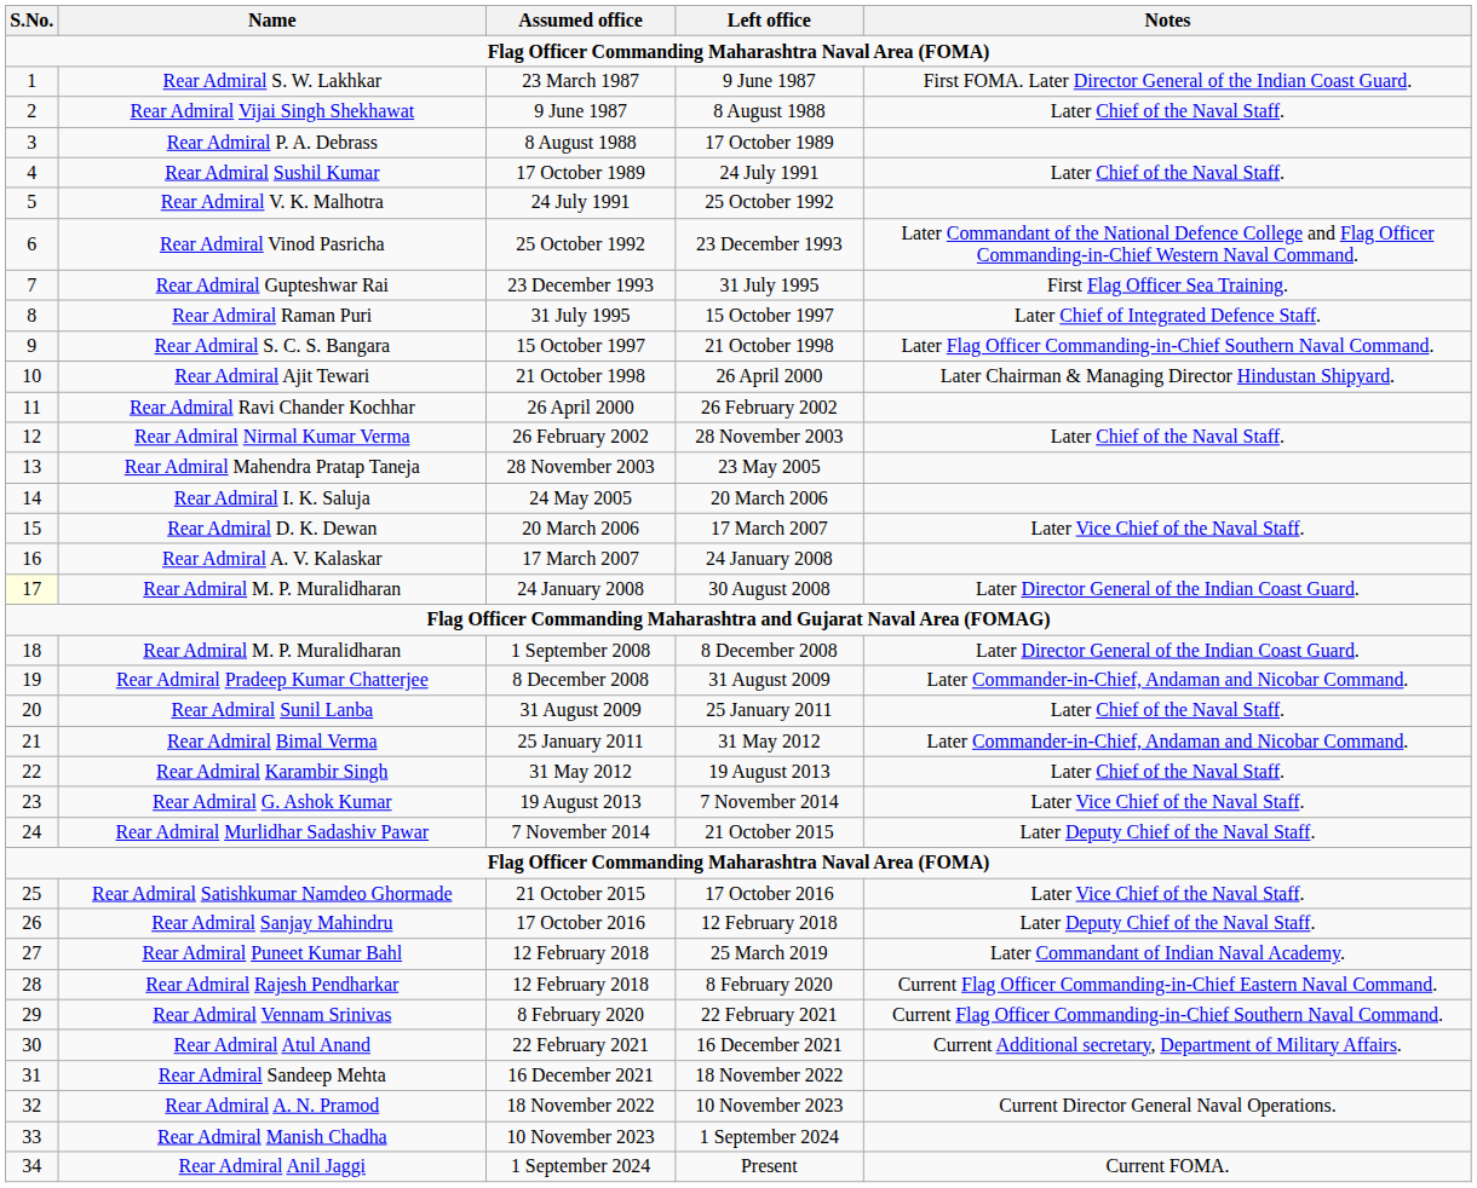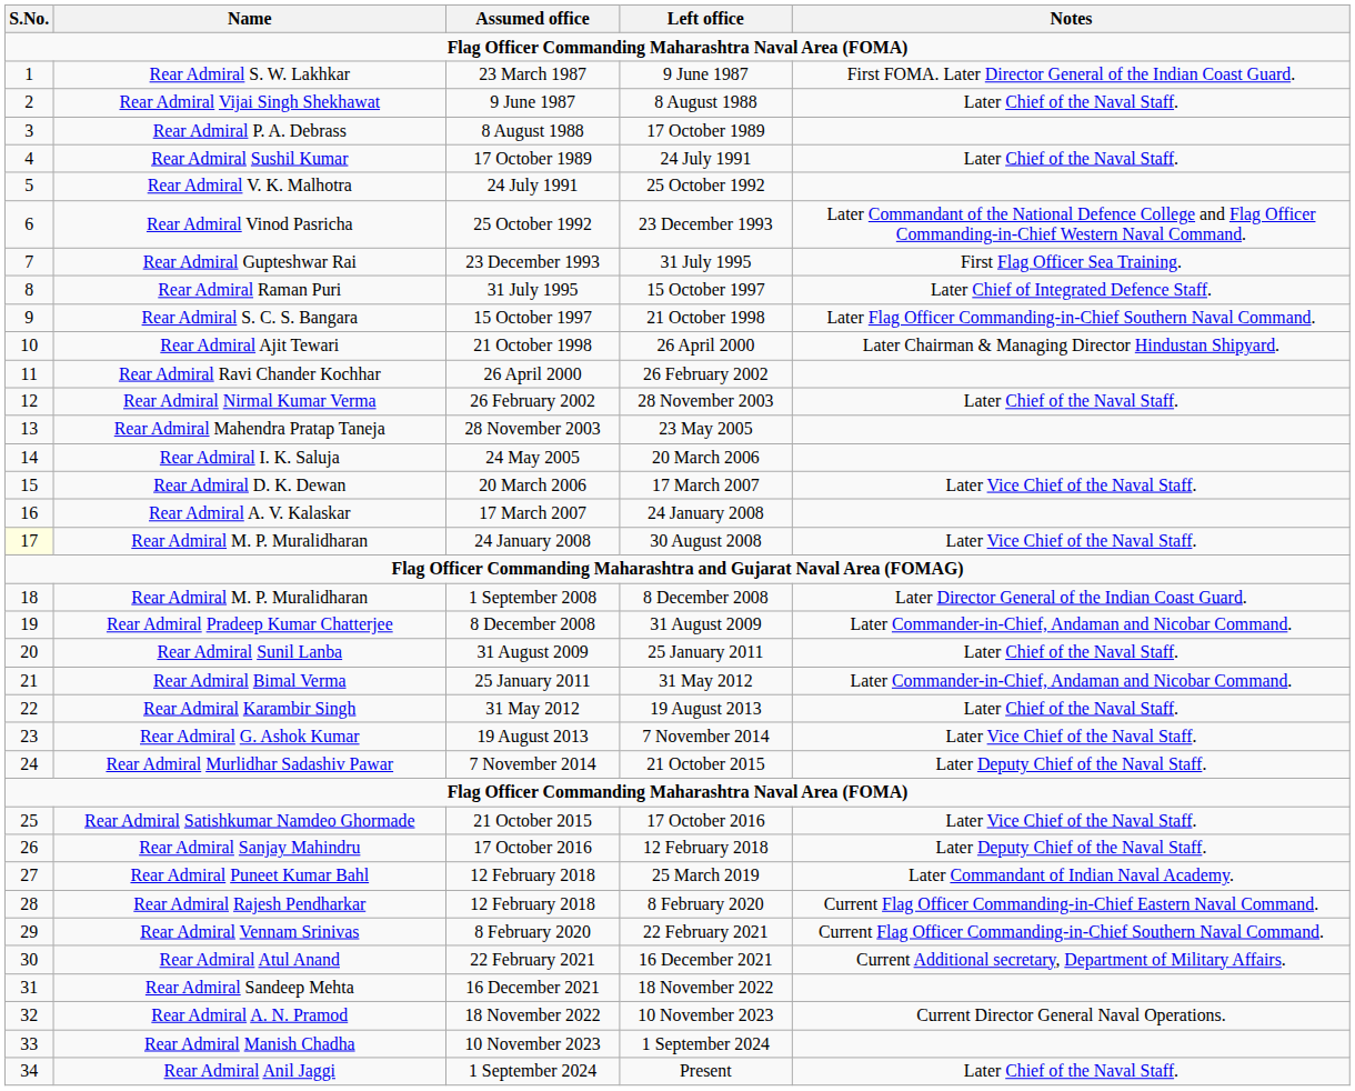30 August 2008 | Notes: Later Director General of the Indian Coast Guard. -> Later Vice Chief of the Naval Staff.
Present | Notes: Current FOMA. -> Later Chief of the Naval Staff.
